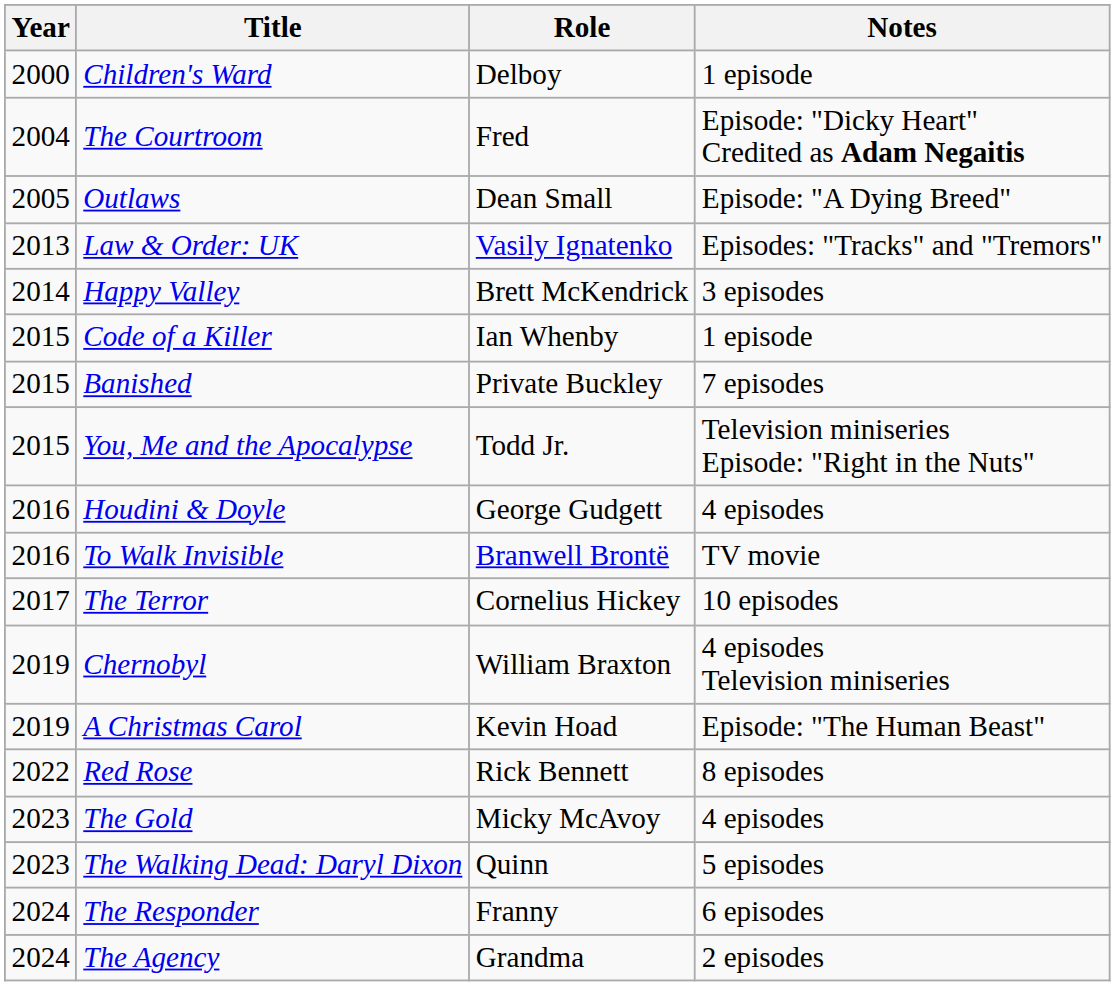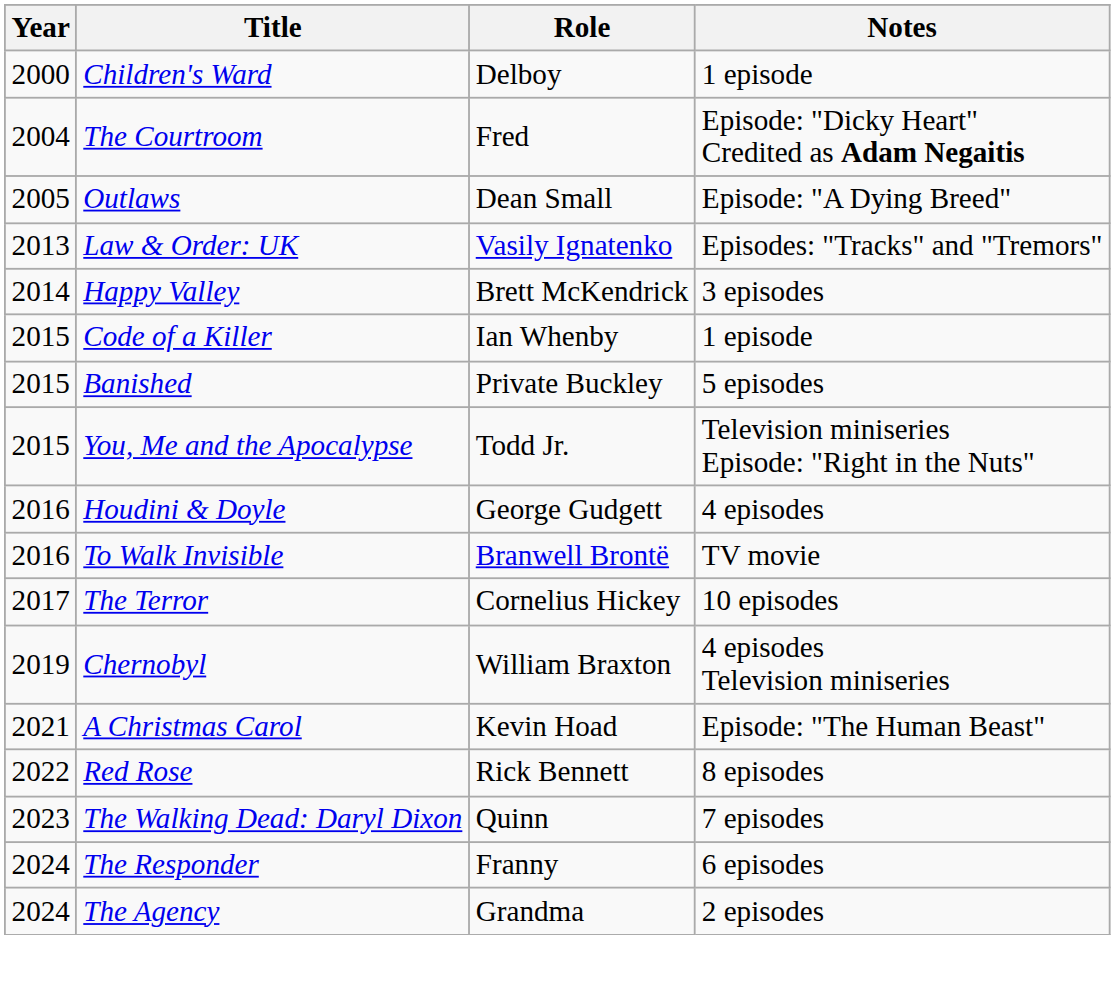Banished | Notes: 7 episodes -> 5 episodes
A Christmas Carol | Year: 2019 -> 2021
- row: 2023 | The Gold | Micky McAvoy | 4 episodes
The Walking Dead: Daryl Dixon | Notes: 5 episodes -> 7 episodes
